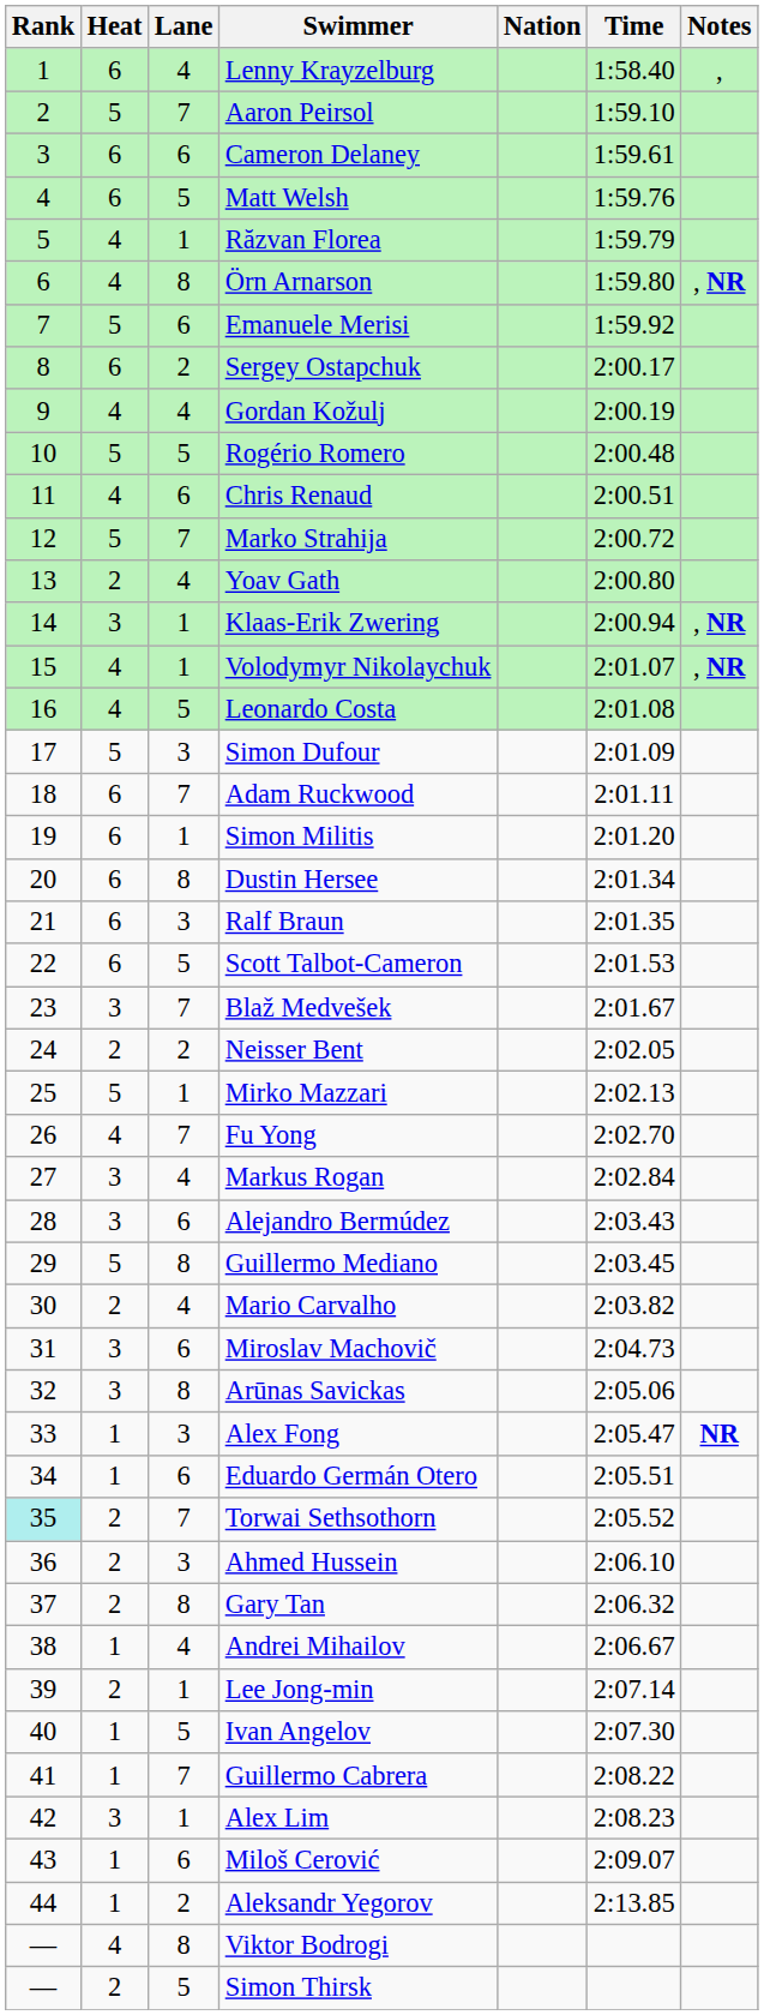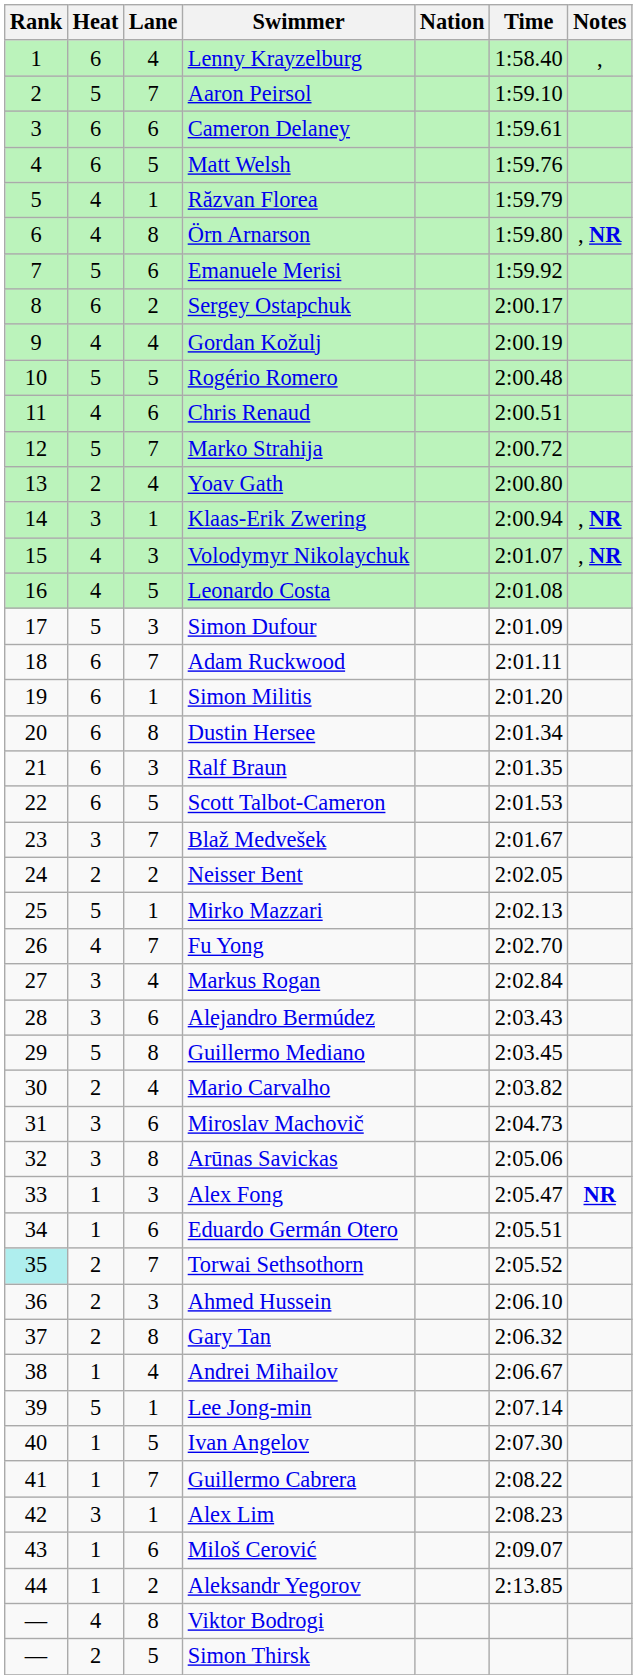Volodymyr Nikolaychuk | Lane: 1 -> 3
Lee Jong-min | Heat: 2 -> 5
